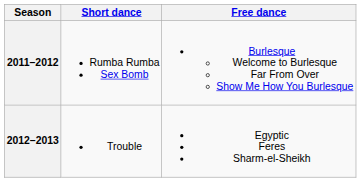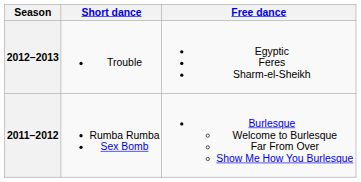rows swapped: 2012–2013 <-> 2011–2012
